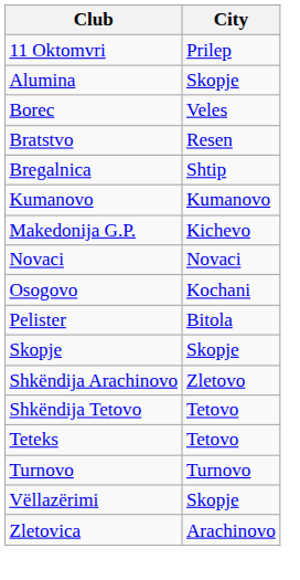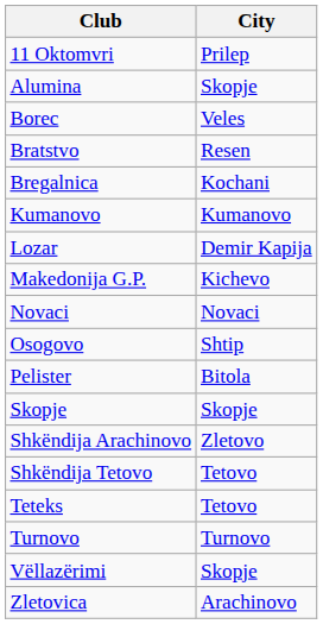Bregalnica | City: Shtip -> Kochani
+ row: Lozar | Demir Kapija
Osogovo | City: Kochani -> Shtip
